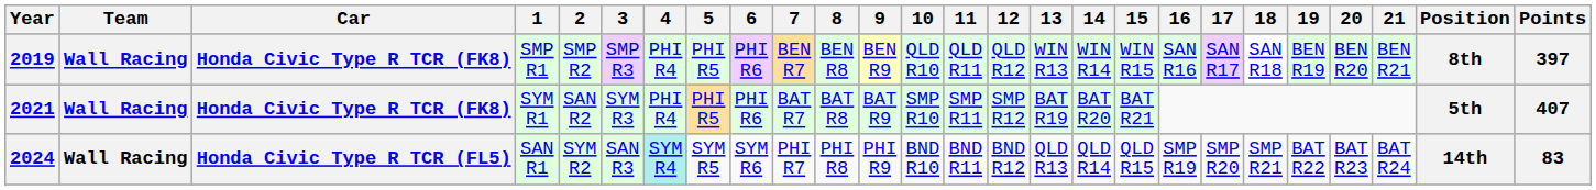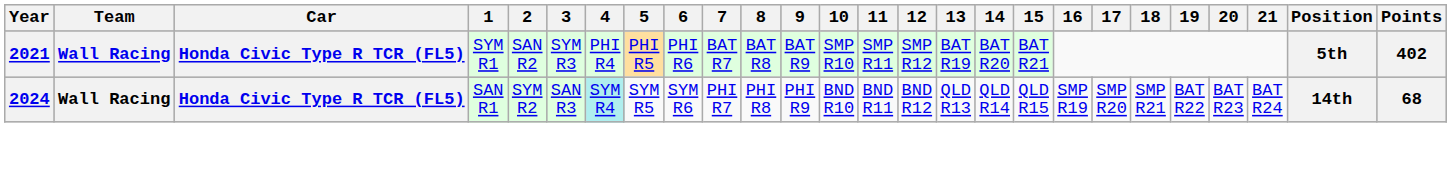- row: 2019 | Wall Racing | Honda Civic Type R TCR (FK8) | SMP R1 | SMP R2 | SMP R3 | PHI R4 | PHI R5 | PHI R6 | BEN R7 | BEN R8 | BEN R9 | QLD R10 | QLD R11 | QLD R12 | WIN R13 | WIN R14 | WIN R15 | SAN R16 | SAN R17 | SAN R18 | BEN R19 | BEN R20 | BEN R21 | 8th | 397
2021 | Car: Honda Civic Type R TCR (FK8) -> Honda Civic Type R TCR (FL5)
2021 | Points: 407 -> 402
2024 | Points: 83 -> 68
